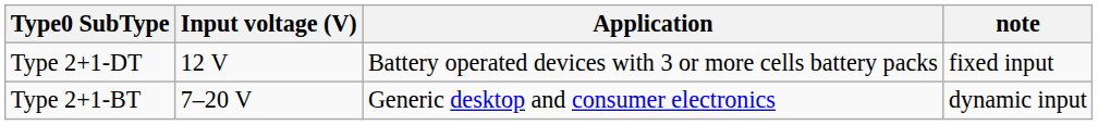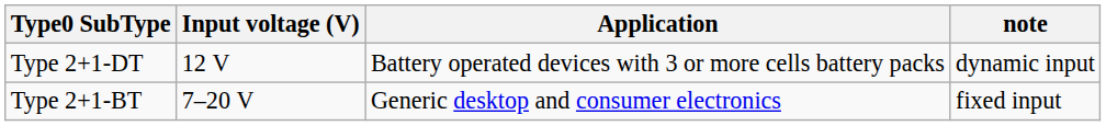Type 2+1-DT | note: fixed input -> dynamic input
Type 2+1-BT | note: dynamic input -> fixed input
